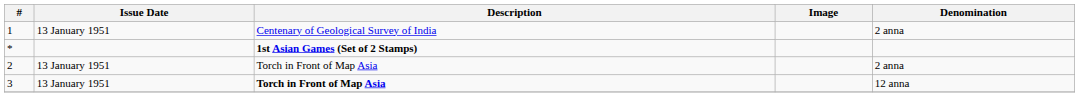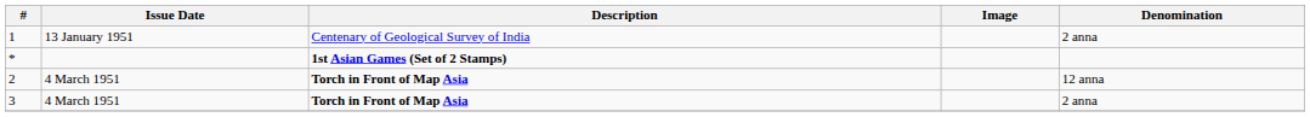2 | Issue Date: 13 January 1951 -> 4 March 1951
2 | Description: normal -> bold
2 | Denomination: 2 anna -> 12 anna
3 | Issue Date: 13 January 1951 -> 4 March 1951
3 | Denomination: 12 anna -> 2 anna
